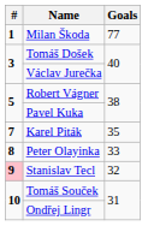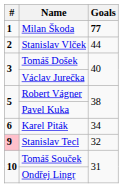Milan Škoda | Goals: normal -> bold
+ row: 2 | Stanislav Vlček | 44
Karel Piták | #: 7 -> 6
Karel Piták | Goals: 35 -> 34
- row: 8 | Peter Olayinka | 33
